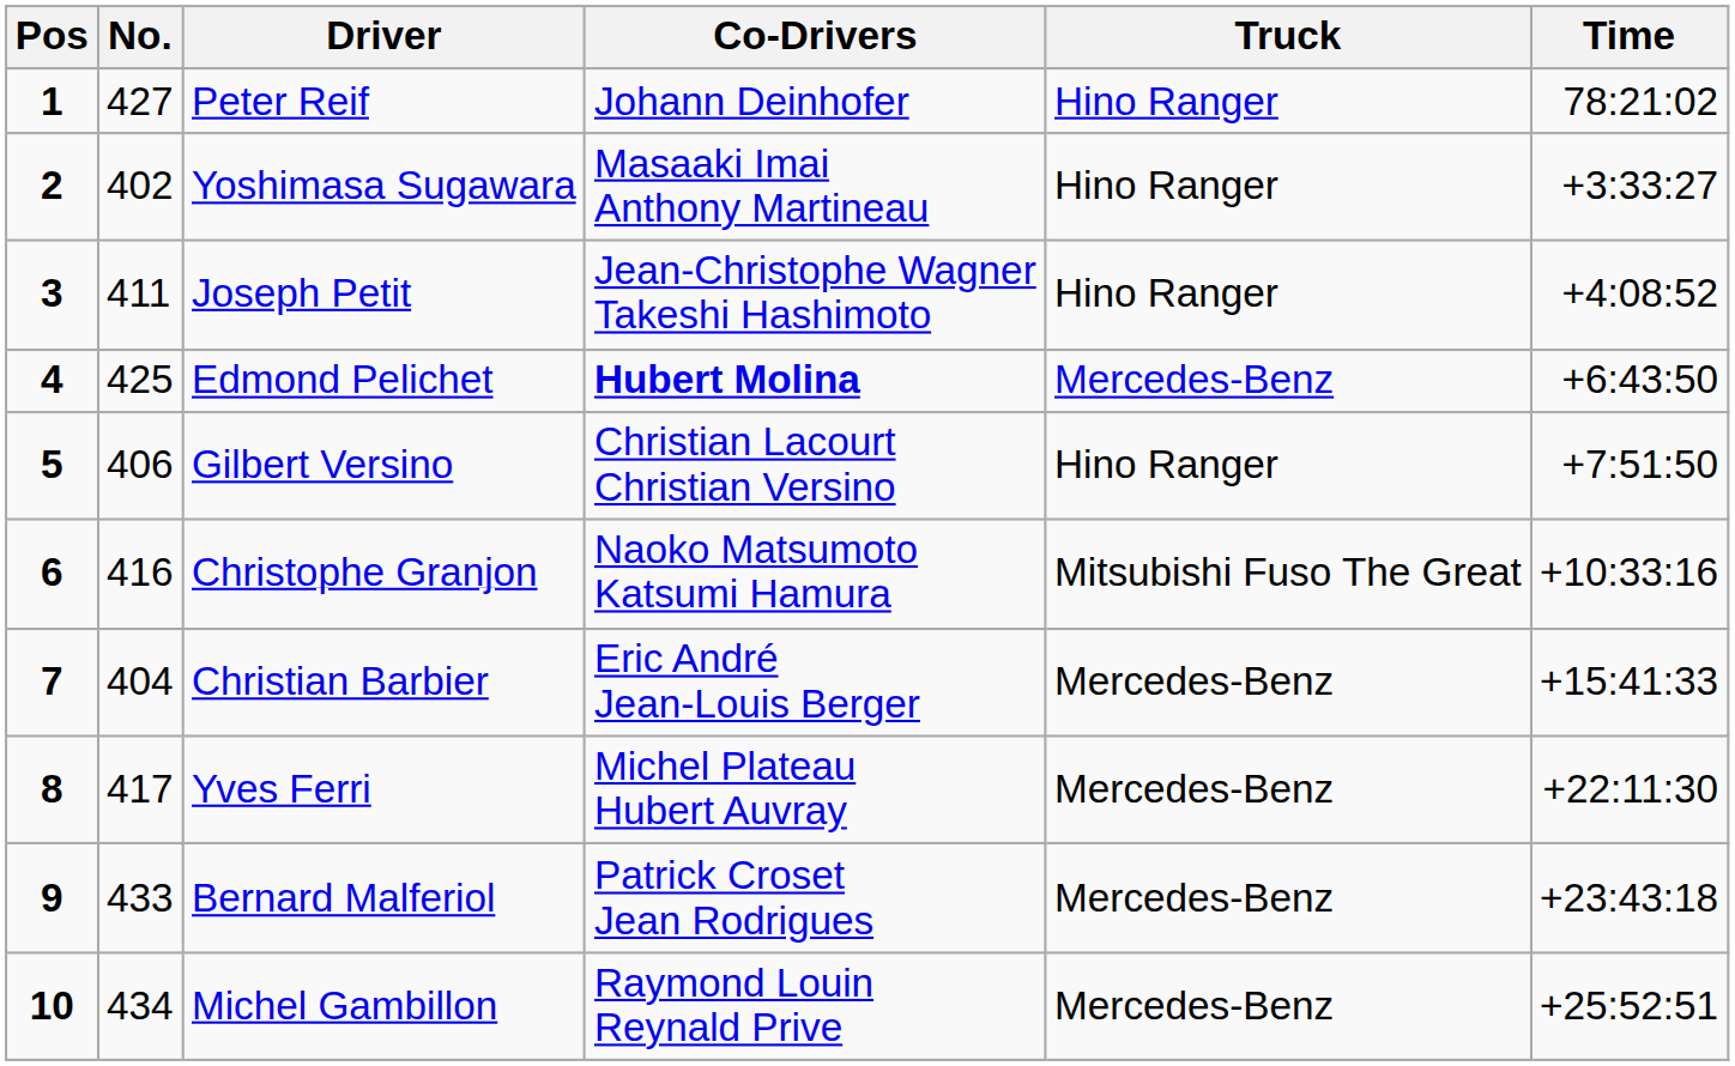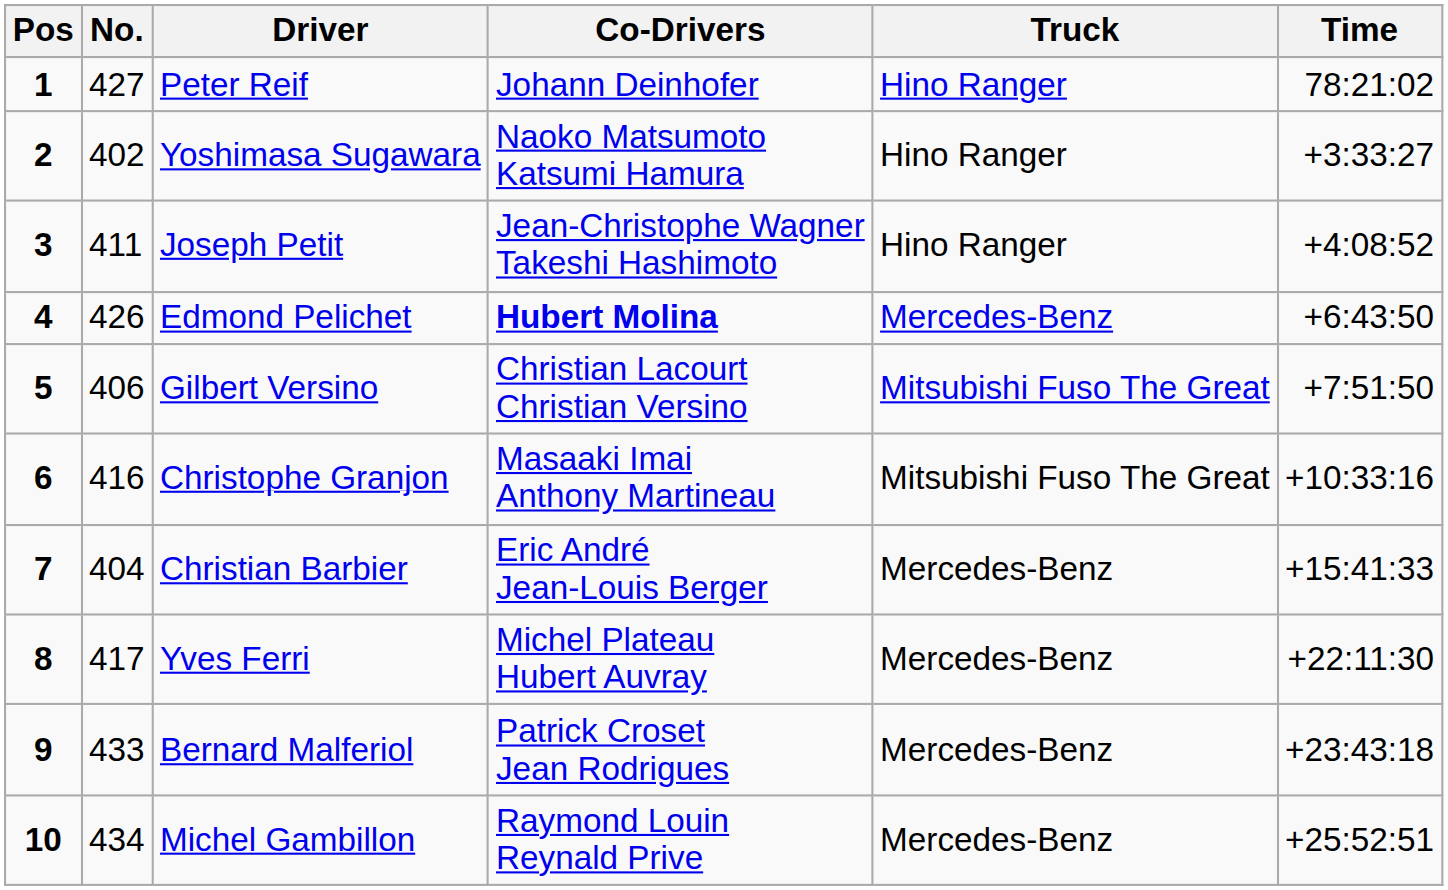Yoshimasa Sugawara | Co-Drivers: Masaaki Imai Anthony Martineau -> Naoko Matsumoto Katsumi Hamura
Edmond Pelichet | No.: 425 -> 426
Gilbert Versino | Truck: Hino Ranger -> Mitsubishi Fuso The Great
Christophe Granjon | Co-Drivers: Naoko Matsumoto Katsumi Hamura -> Masaaki Imai Anthony Martineau
